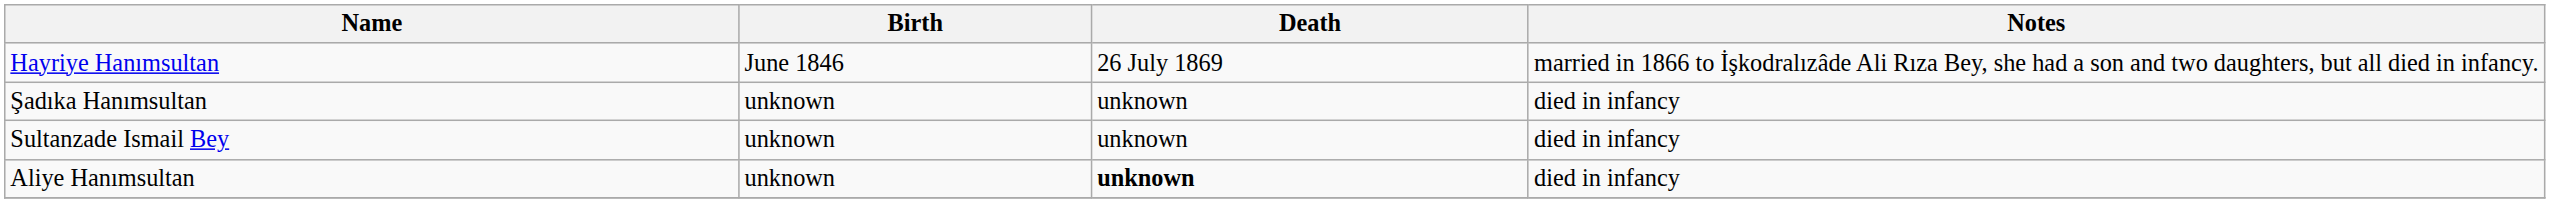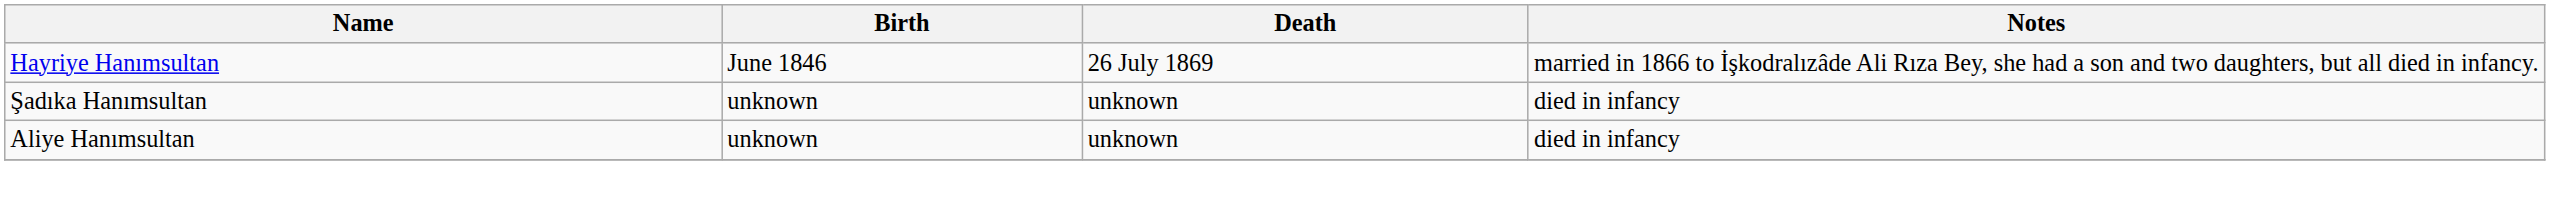- row: Sultanzade Ismail Bey | unknown | unknown | died in infancy
Aliye Hanımsultan | Death: bold -> normal
